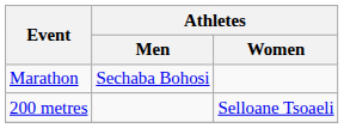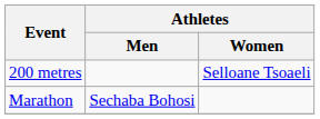rows swapped: 200 metres <-> Marathon
